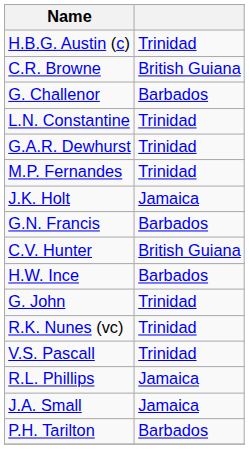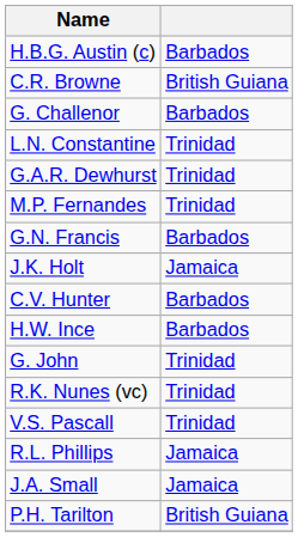H.B.G. Austin (c) | column 2: Trinidad -> Barbados
rows swapped: G.N. Francis <-> J.K. Holt
C.V. Hunter | column 2: British Guiana -> Barbados
P.H. Tarilton | column 2: Barbados -> British Guiana
